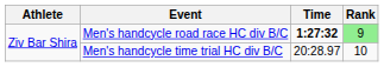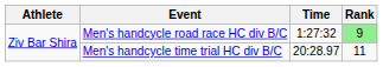Men's handcycle road race HC div B/C | Time: bold -> normal
Men's handcycle time trial HC div B/C | Rank: 10 -> 11
